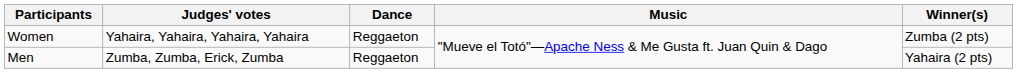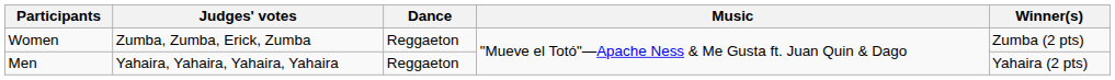Women | Judges' votes: Yahaira, Yahaira, Yahaira, Yahaira -> Zumba, Zumba, Erick, Zumba
Men | Judges' votes: Zumba, Zumba, Erick, Zumba -> Yahaira, Yahaira, Yahaira, Yahaira
